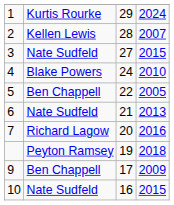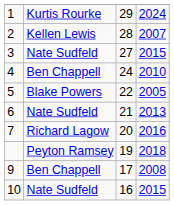4 | column 2: Blake Powers -> Ben Chappell
5 | column 2: Ben Chappell -> Blake Powers
9 | column 4: 2009 -> 2008
